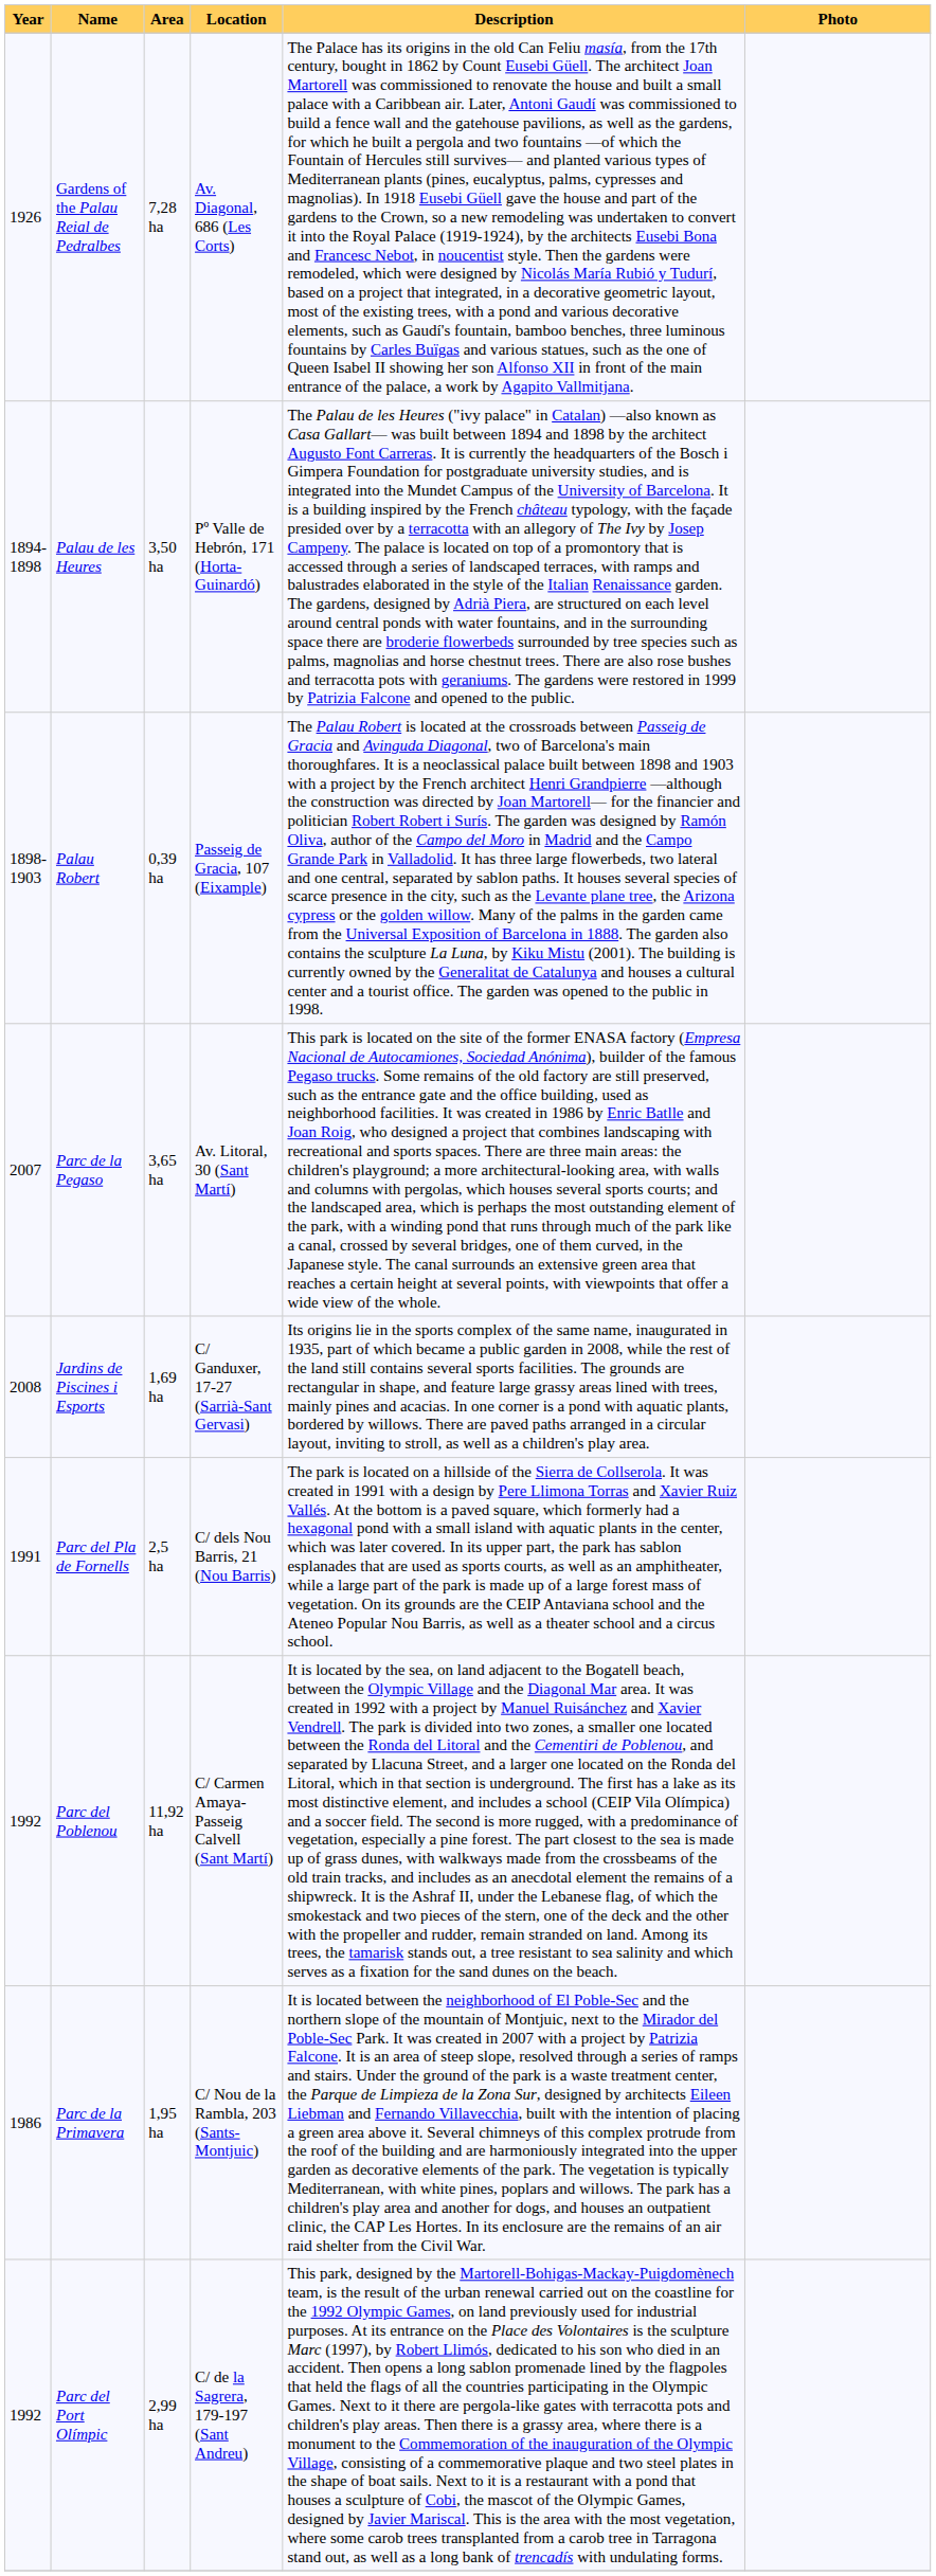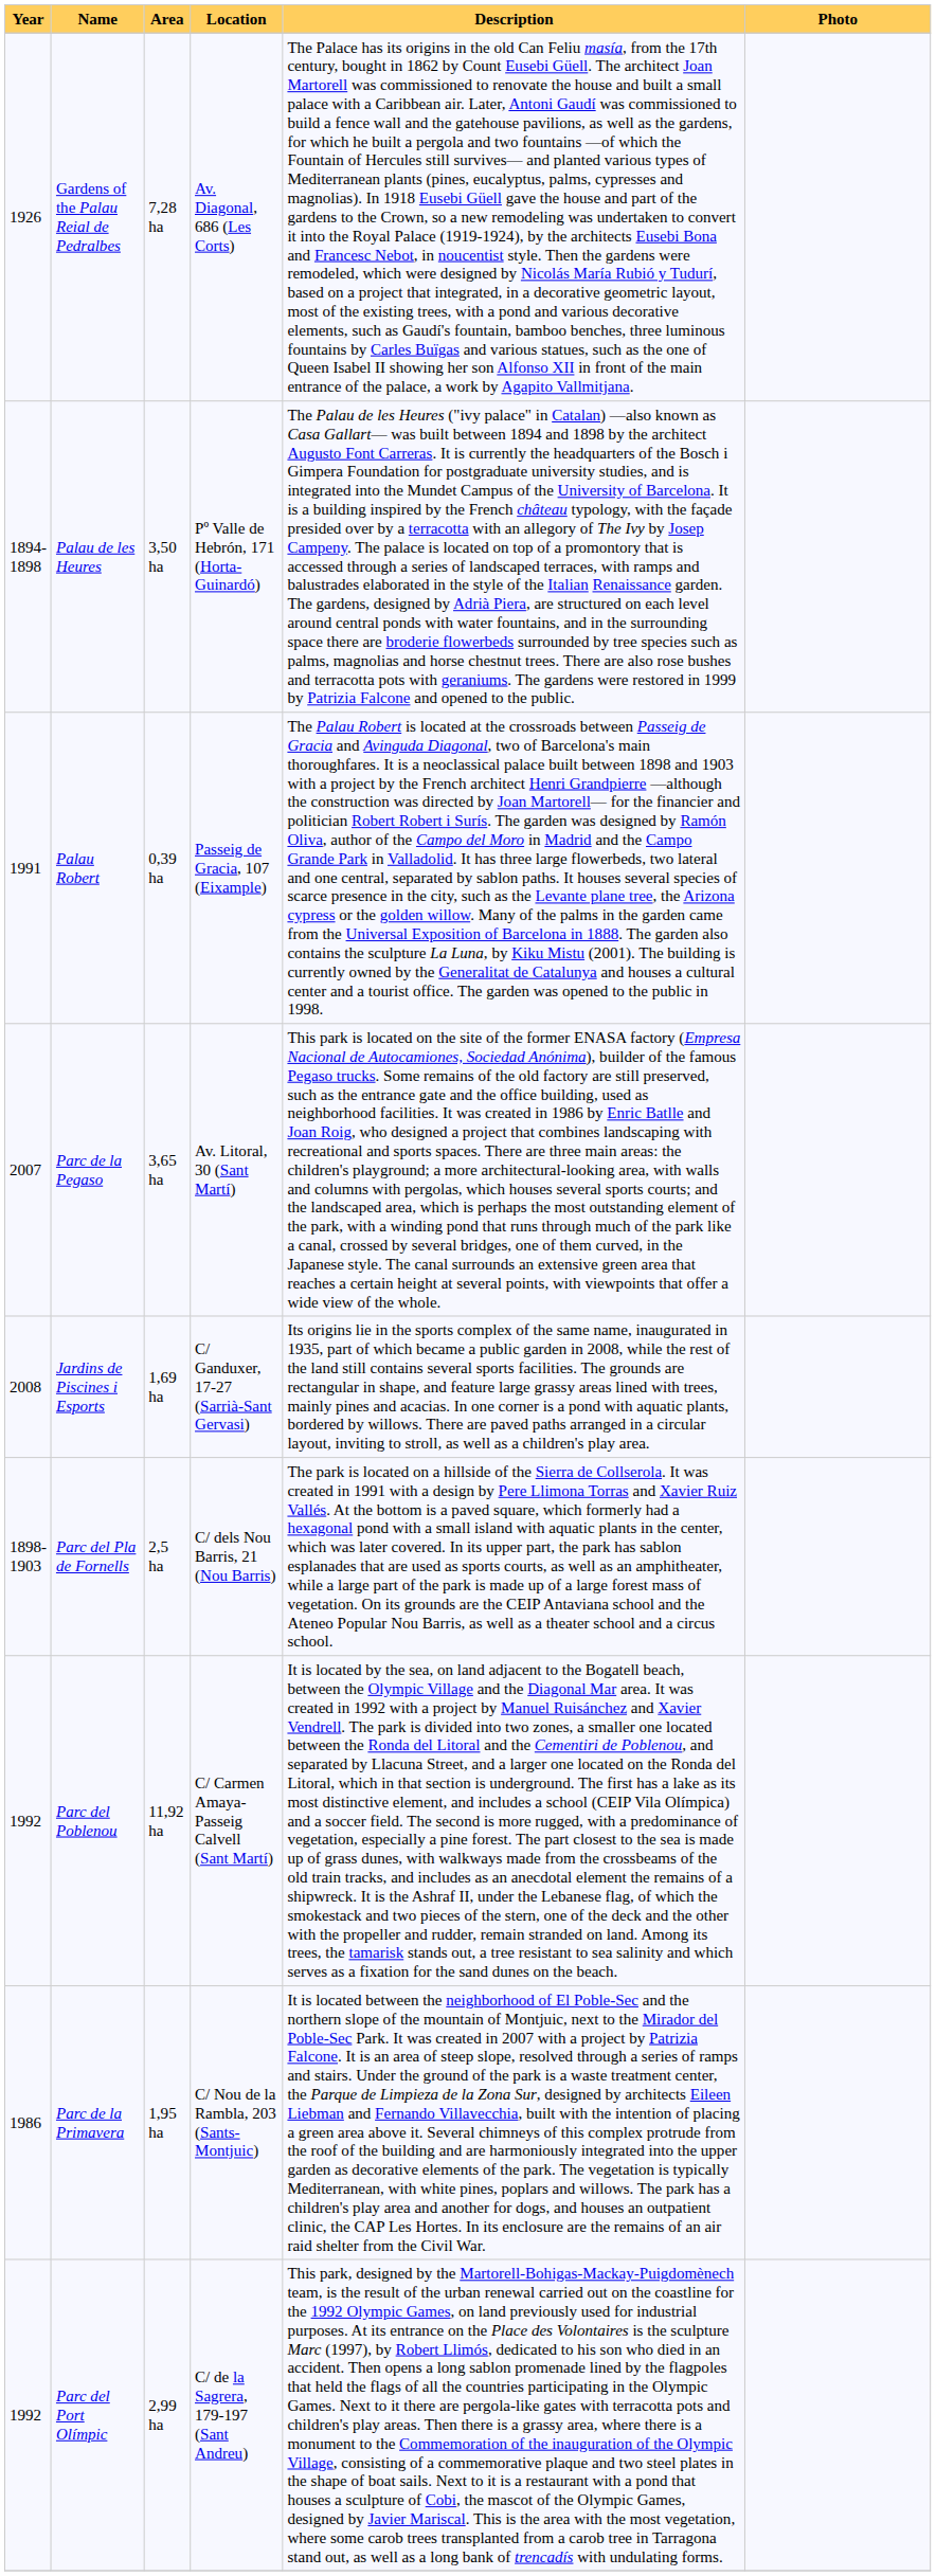Palau Robert | Year: 1898-1903 -> 1991
Parc del Pla de Fornells | Year: 1991 -> 1898-1903
